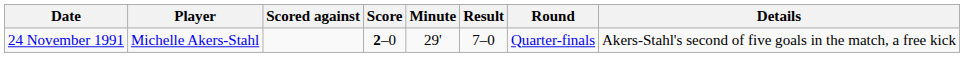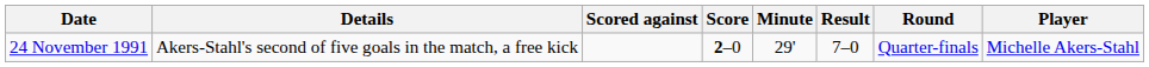columns swapped: Player <-> Details
